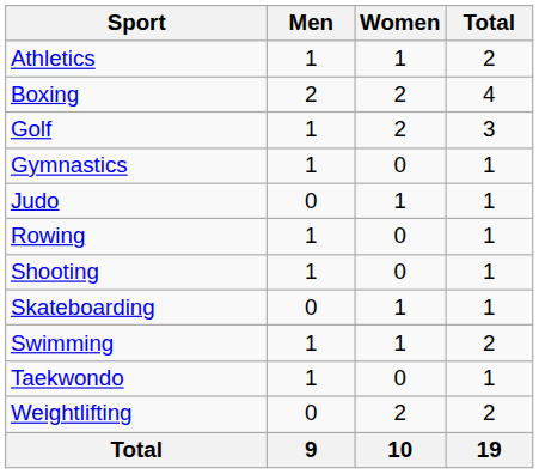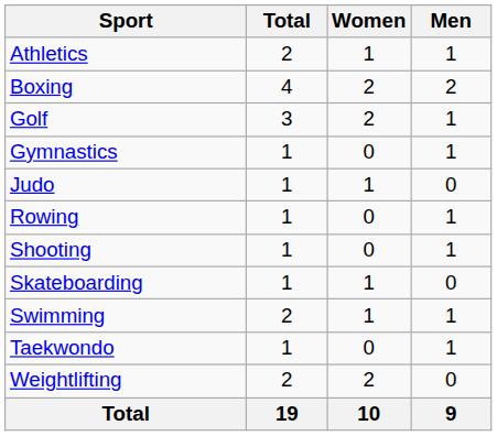columns swapped: Men <-> Total
